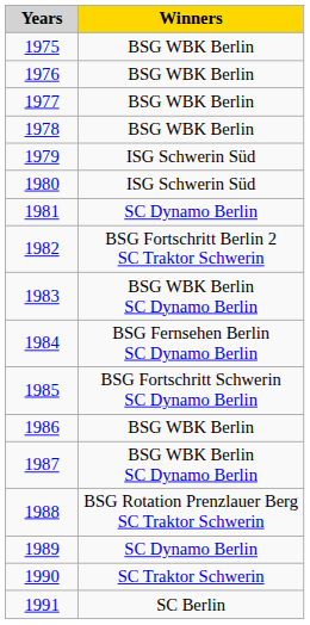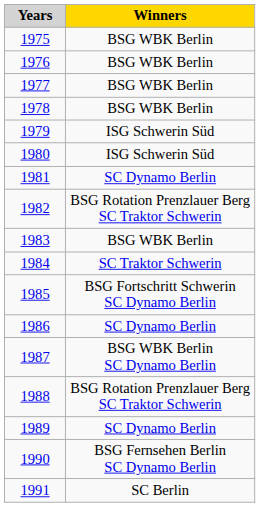1982 | Winners: BSG Fortschritt Berlin 2 SC Traktor Schwerin -> BSG Rotation Prenzlauer Berg SC Traktor Schwerin
1983 | Winners: BSG WBK Berlin SC Dynamo Berlin -> BSG WBK Berlin
1984 | Winners: BSG Fernsehen Berlin SC Dynamo Berlin -> SC Traktor Schwerin
1986 | Winners: BSG WBK Berlin -> SC Dynamo Berlin
1990 | Winners: SC Traktor Schwerin -> BSG Fernsehen Berlin SC Dynamo Berlin
